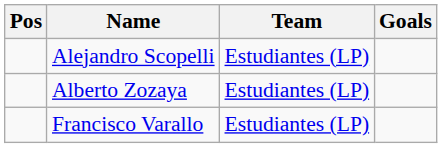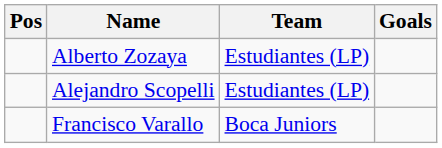rows swapped: Alberto Zozaya <-> Alejandro Scopelli
Francisco Varallo | Team: Estudiantes (LP) -> Boca Juniors
